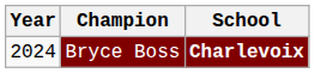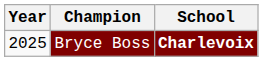Bryce Boss | Year: 2024 -> 2025
